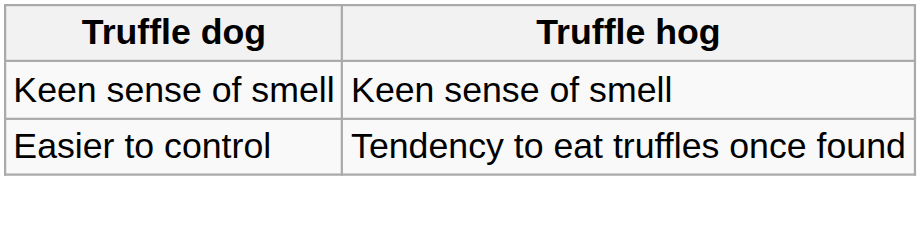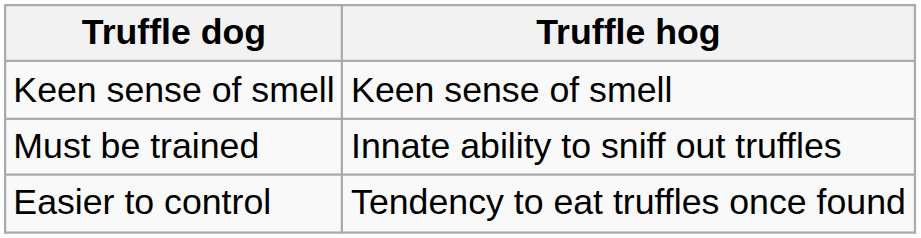+ row: Must be trained | Innate ability to sniff out truffles
